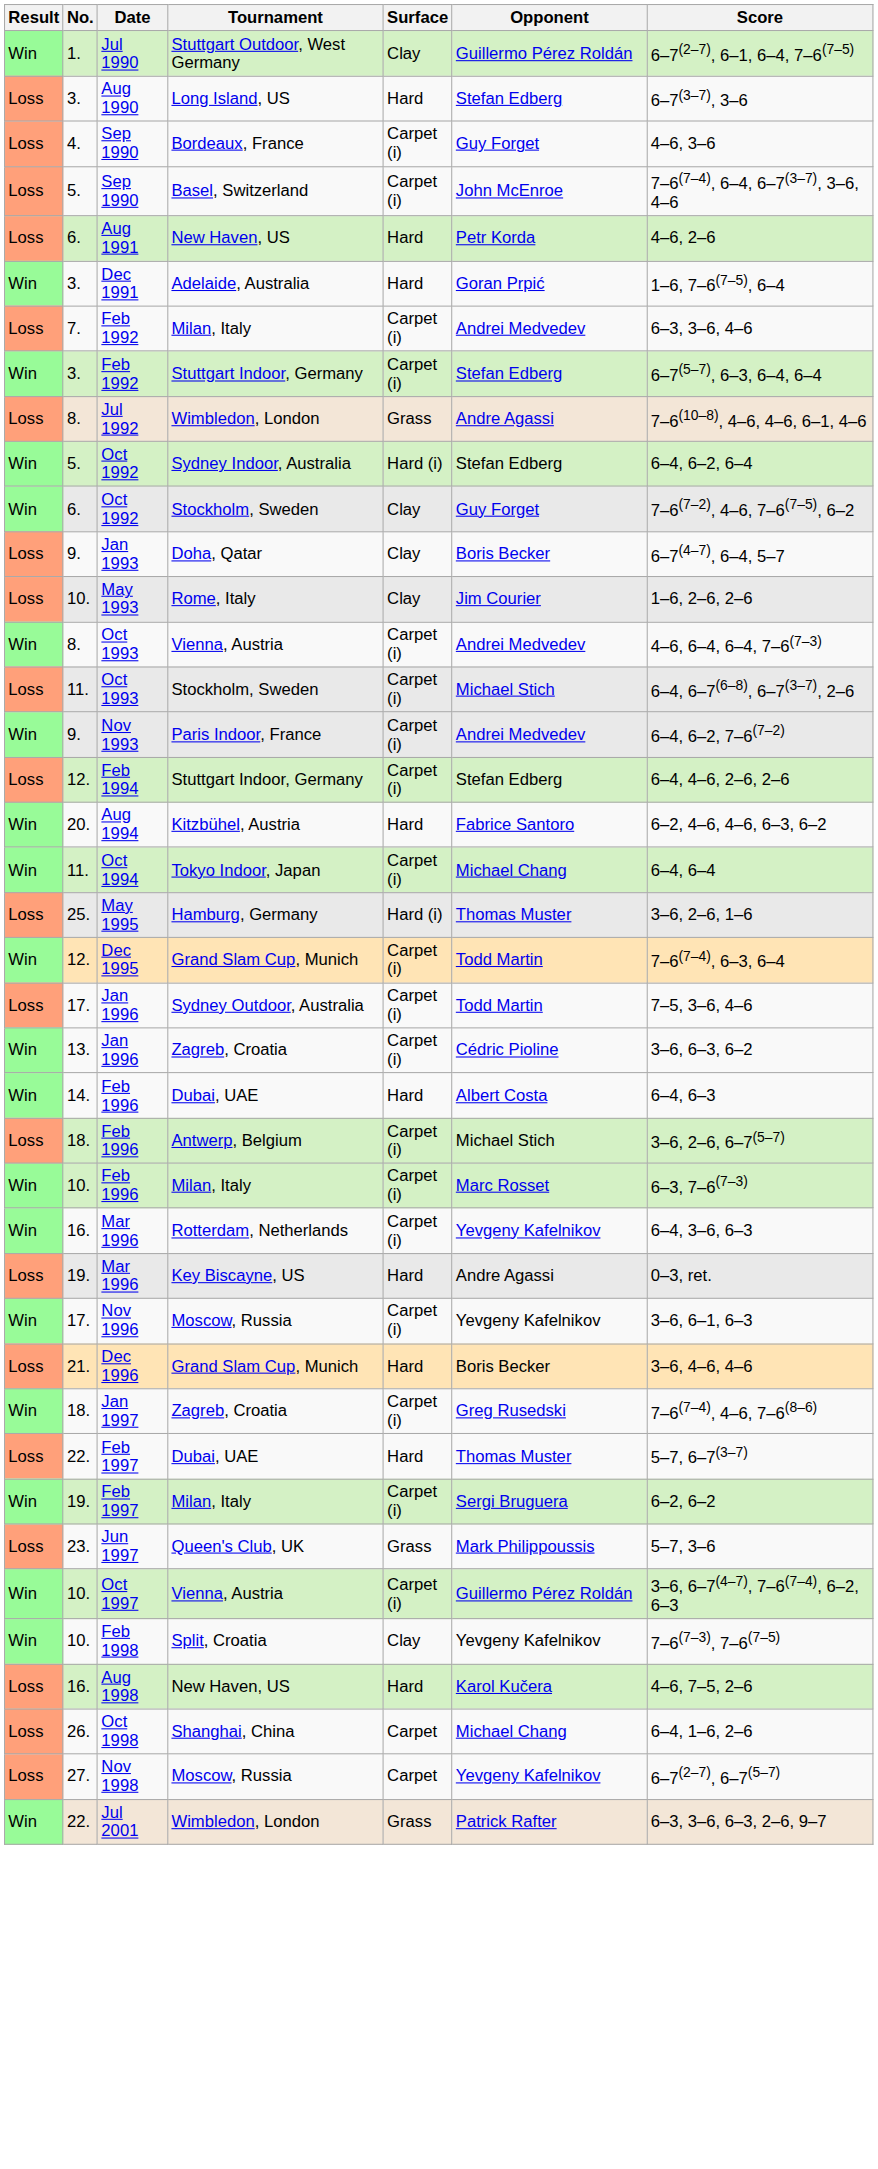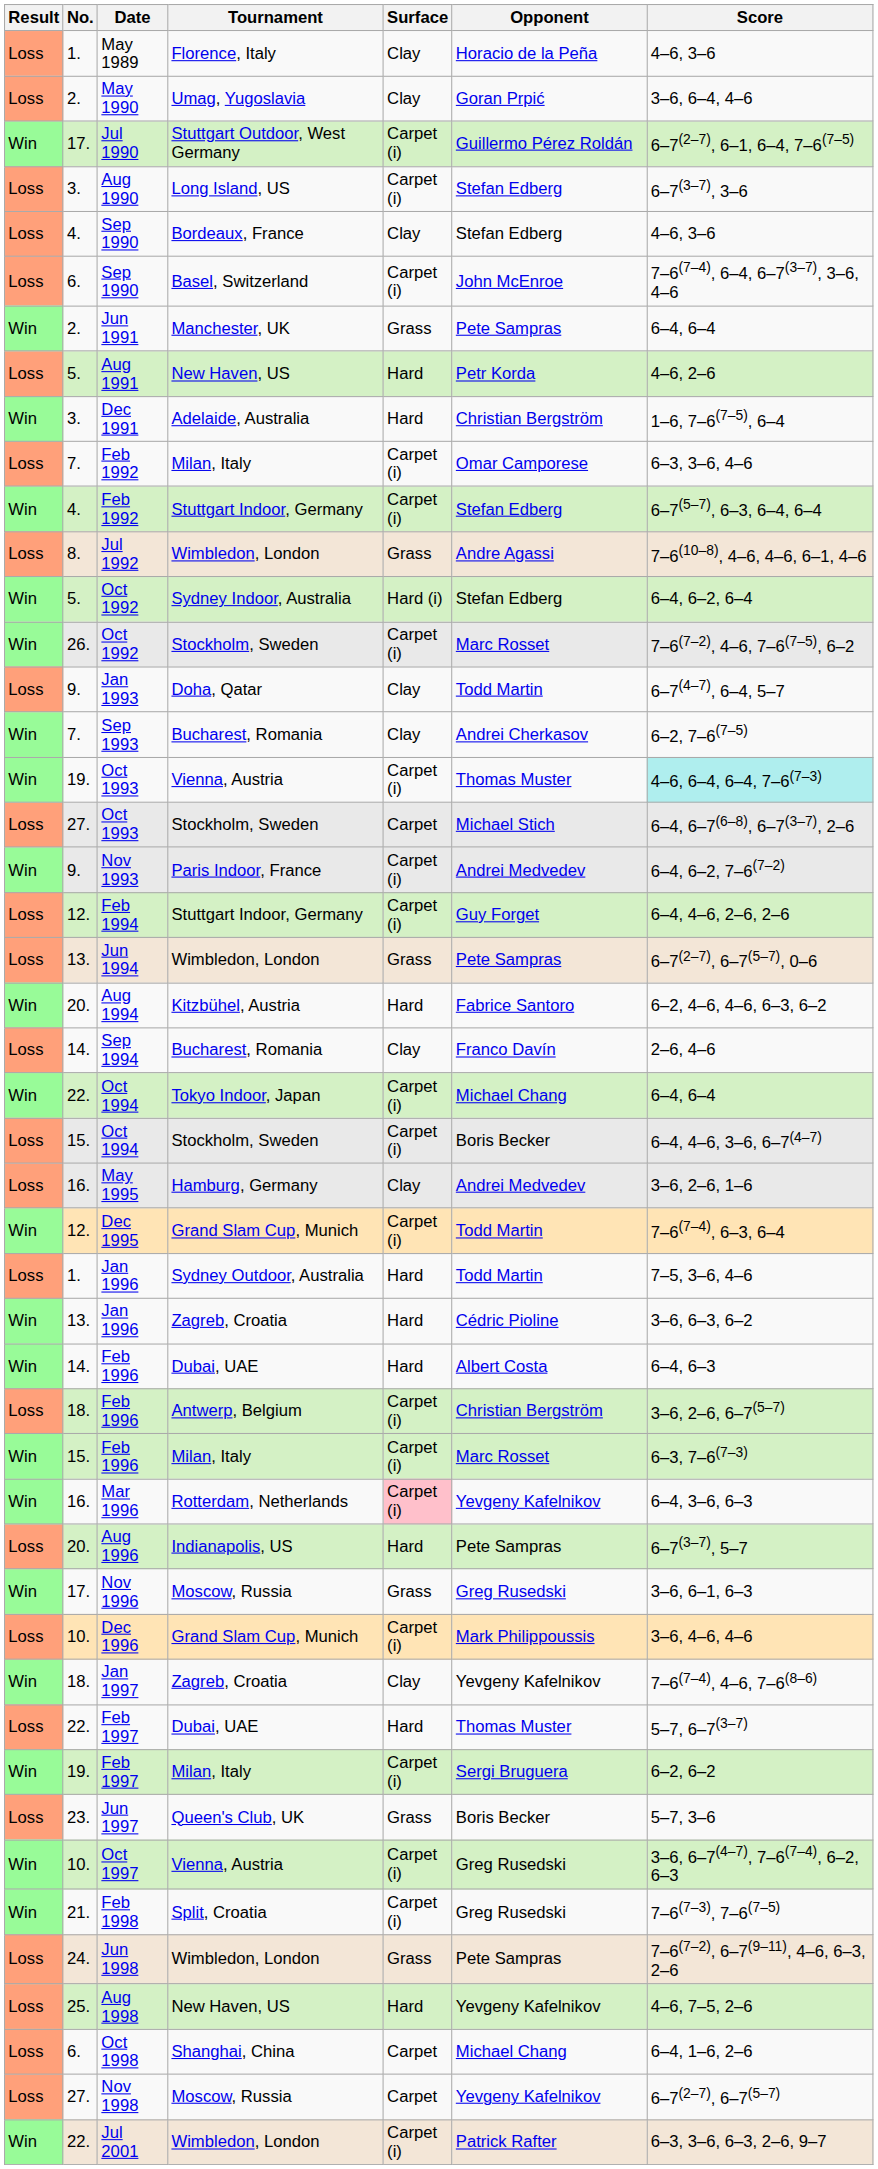+ row: Loss | 1. | May 1989 | Florence, Italy | Clay | Horacio de la Peña | 4–6, 3–6
+ row: Loss | 2. | May 1990 | Umag, Yugoslavia | Clay | Goran Prpić | 3–6, 6–4, 4–6
Jul 1990 | No.: 1. -> 17.
Jul 1990 | Surface: Clay -> Carpet (i)
Aug 1990 | Surface: Hard -> Carpet (i)
Sep 1990 / Bordeaux, France | Surface: Carpet (i) -> Clay
Sep 1990 / Bordeaux, France | Opponent: Guy Forget -> Stefan Edberg
Sep 1990 / Basel, Switzerland | No.: 5. -> 6.
+ row: Win | 2. | Jun 1991 | Manchester, UK | Grass | Pete Sampras | 6–4, 6–4
Aug 1991 | No.: 6. -> 5.
Dec 1991 | Opponent: Goran Prpić -> Christian Bergström
Feb 1992 / Milan, Italy | Opponent: Andrei Medvedev -> Omar Camporese
Feb 1992 / Stuttgart Indoor, Germany | No.: 3. -> 4.
Oct 1992 / Stockholm, Sweden | No.: 6. -> 26.
Oct 1992 / Stockholm, Sweden | Surface: Clay -> Carpet (i)
Oct 1992 / Stockholm, Sweden | Opponent: Guy Forget -> Marc Rosset
Jan 1993 | Opponent: Boris Becker -> Todd Martin
- row: Loss | 10. | May 1993 | Rome, Italy | Clay | Jim Courier | 1–6, 2–6, 2–6
+ row: Win | 7. | Sep 1993 | Bucharest, Romania | Clay | Andrei Cherkasov | 6–2, 7–6(7–5)
Oct 1993 / Vienna, Austria | No.: 8. -> 19.
Oct 1993 / Vienna, Austria | Opponent: Andrei Medvedev -> Thomas Muster
Oct 1993 / Vienna, Austria | Score: no background -> paleturquoise background
Oct 1993 / Stockholm, Sweden | No.: 11. -> 27.
Oct 1993 / Stockholm, Sweden | Surface: Carpet (i) -> Carpet
Feb 1994 | Opponent: Stefan Edberg -> Guy Forget
+ row: Loss | 13. | Jun 1994 | Wimbledon, London | Grass | Pete Sampras | 6–7(2–7), 6–7(5–7), 0–6
+ row: Loss | 14. | Sep 1994 | Bucharest, Romania | Clay | Franco Davín | 2–6, 4–6
Oct 1994 / Tokyo Indoor, Japan | No.: 11. -> 22.
+ row: Loss | 15. | Oct 1994 | Stockholm, Sweden | Carpet (i) | Boris Becker | 6–4, 4–6, 3–6, 6–7(4–7)
May 1995 | No.: 25. -> 16.
May 1995 | Surface: Hard (i) -> Clay
May 1995 | Opponent: Thomas Muster -> Andrei Medvedev
Jan 1996 / Sydney Outdoor, Australia | No.: 17. -> 1.
Jan 1996 / Sydney Outdoor, Australia | Surface: Carpet (i) -> Hard
Jan 1996 / Zagreb, Croatia | Surface: Carpet (i) -> Hard
Feb 1996 / Antwerp, Belgium | Opponent: Michael Stich -> Christian Bergström
Feb 1996 / Milan, Italy | No.: 10. -> 15.
Mar 1996 / Rotterdam, Netherlands | Surface: no background -> pink background
- row: Loss | 19. | Mar 1996 | Key Biscayne, US | Hard | Andre Agassi | 0–3, ret.
+ row: Loss | 20. | Aug 1996 | Indianapolis, US | Hard | Pete Sampras | 6–7(3–7), 5–7
Nov 1996 | Surface: Carpet (i) -> Grass
Nov 1996 | Opponent: Yevgeny Kafelnikov -> Greg Rusedski
Dec 1996 | No.: 21. -> 10.
Dec 1996 | Surface: Hard -> Carpet (i)
Dec 1996 | Opponent: Boris Becker -> Mark Philippoussis
Jan 1997 | Surface: Carpet (i) -> Clay
Jan 1997 | Opponent: Greg Rusedski -> Yevgeny Kafelnikov
Jun 1997 | Opponent: Mark Philippoussis -> Boris Becker
Oct 1997 | Opponent: Guillermo Pérez Roldán -> Greg Rusedski
Feb 1998 | No.: 10. -> 21.
Feb 1998 | Surface: Clay -> Carpet (i)
Feb 1998 | Opponent: Yevgeny Kafelnikov -> Greg Rusedski
+ row: Loss | 24. | Jun 1998 | Wimbledon, London | Grass | Pete Sampras | 7–6(7–2), 6–7(9–11), 4–6, 6–3, 2–6
Aug 1998 | No.: 16. -> 25.
Aug 1998 | Opponent: Karol Kučera -> Yevgeny Kafelnikov
Oct 1998 | No.: 26. -> 6.
Jul 2001 | Surface: Grass -> Carpet (i)
